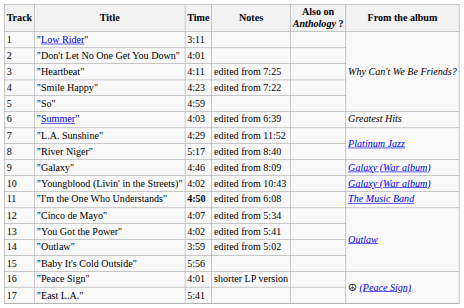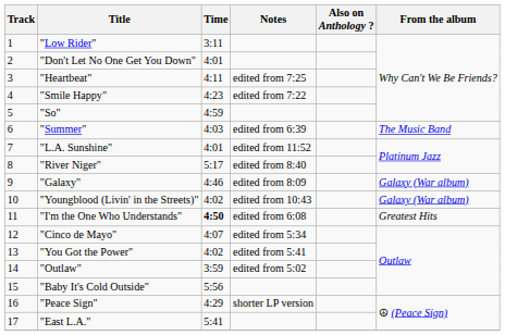"Summer" | From the album: Greatest Hits -> The Music Band
"L.A. Sunshine" | Time: 4:29 -> 4:01
"I'm the One Who Understands" | From the album: The Music Band -> Greatest Hits
"Peace Sign" | Time: 4:01 -> 4:29
